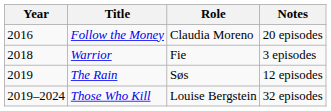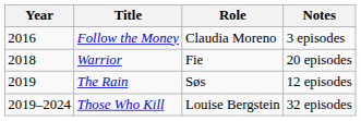Follow the Money | Notes: 20 episodes -> 3 episodes
Warrior | Notes: 3 episodes -> 20 episodes
